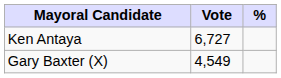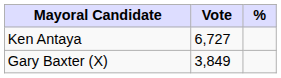Gary Baxter (X) | Vote: 4,549 -> 3,849
